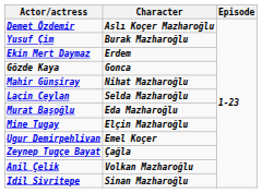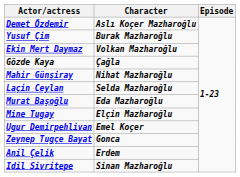Ekin Mert Daymaz | Character: Erdem -> Volkan Mazharoğlu
Gözde Kaya | Character: Gonca -> Çağla
Zeynep Tugçe Bayat | Character: Çağla -> Gonca
Anil Çelik | Character: Volkan Mazharoğlu -> Erdem
